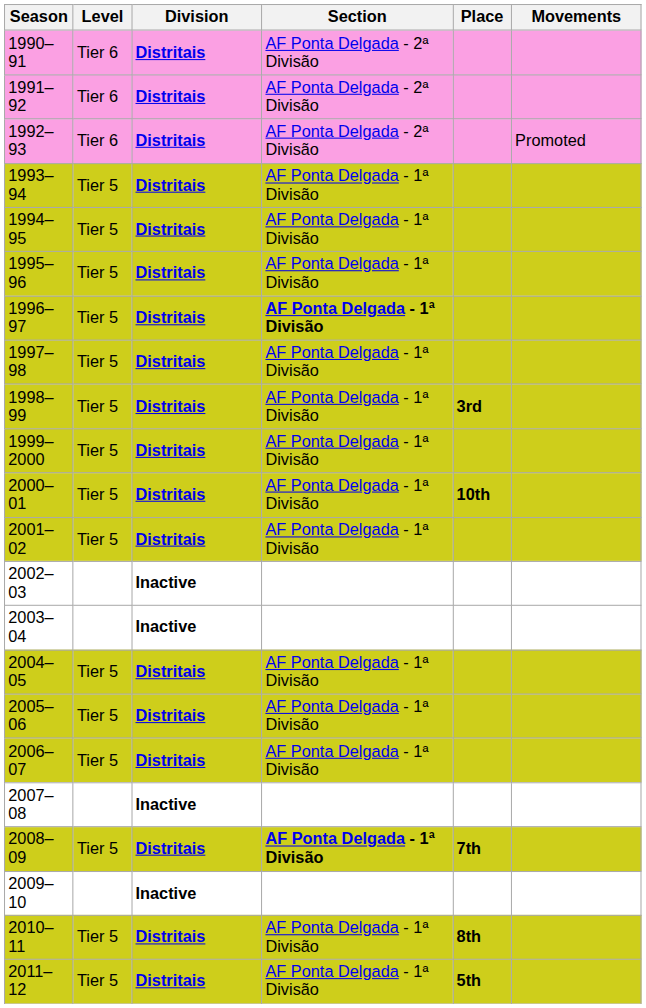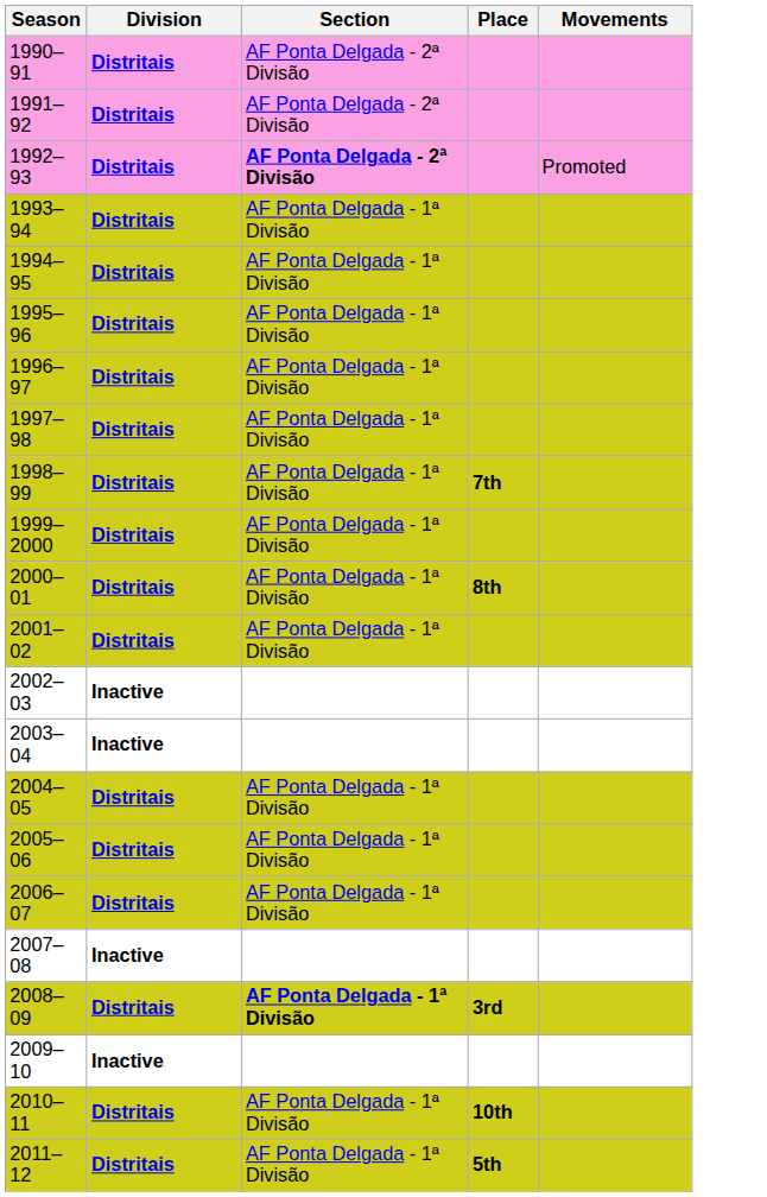- column: Level | Tier 6 | Tier 6 | Tier 6 | Tier 5 | Tier 5 | Tier 5 | Tier 5 | Tier 5 | Tier 5 | Tier 5 | Tier 5 | Tier 5 | Tier 5 | Tier 5 | Tier 5 | Tier 5 | Tier 5 | Tier 5
1992–93 | Section: normal -> bold
1996–97 | Section: bold -> normal
1998–99 | Place: 3rd -> 7th
2000–01 | Place: 10th -> 8th
2008–09 | Place: 7th -> 3rd
2010–11 | Place: 8th -> 10th
